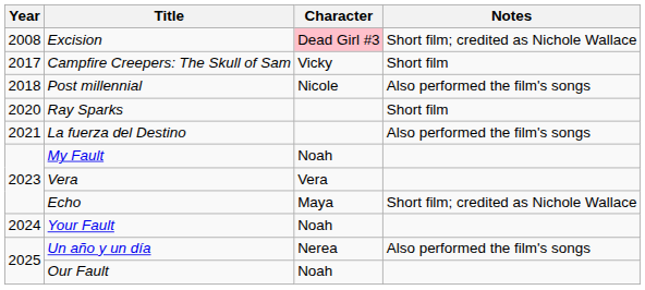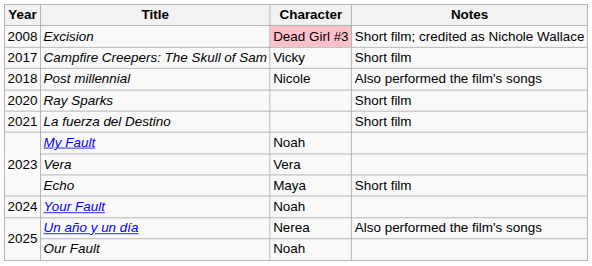La fuerza del Destino | Notes: Also performed the film's songs -> Short film
Echo | Notes: Short film; credited as Nichole Wallace -> Short film
